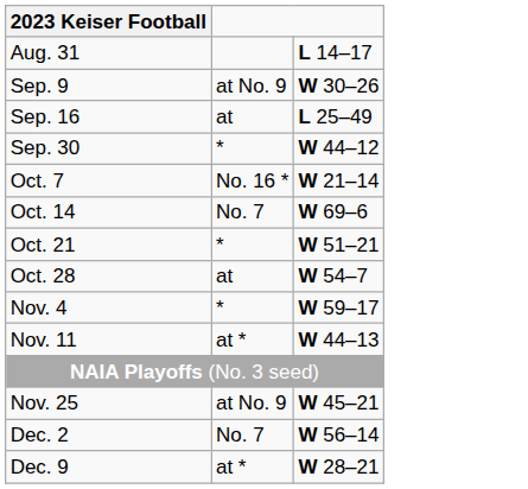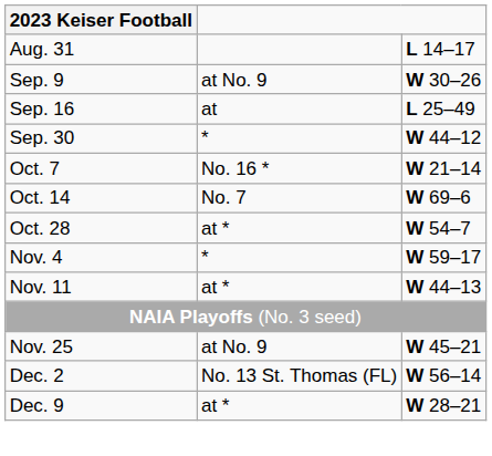- row: Oct. 21 | * | W 51–21
Oct. 28 | column 2: at -> at *
Dec. 2 | column 2: No. 7 -> No. 13 St. Thomas (FL)
